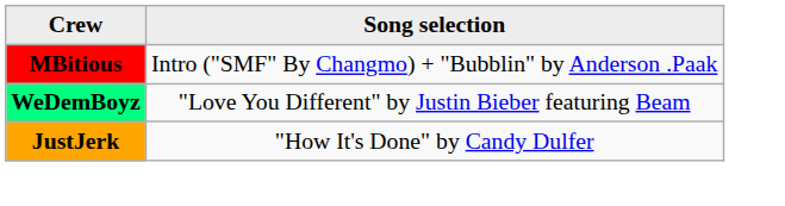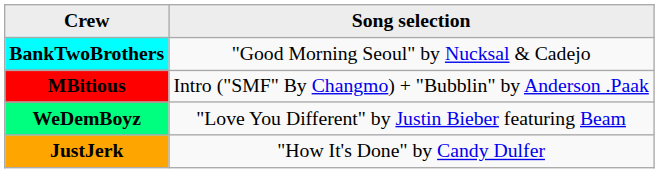+ row: BankTwoBrothers | "Good Morning Seoul" by Nucksal & Cadejo
